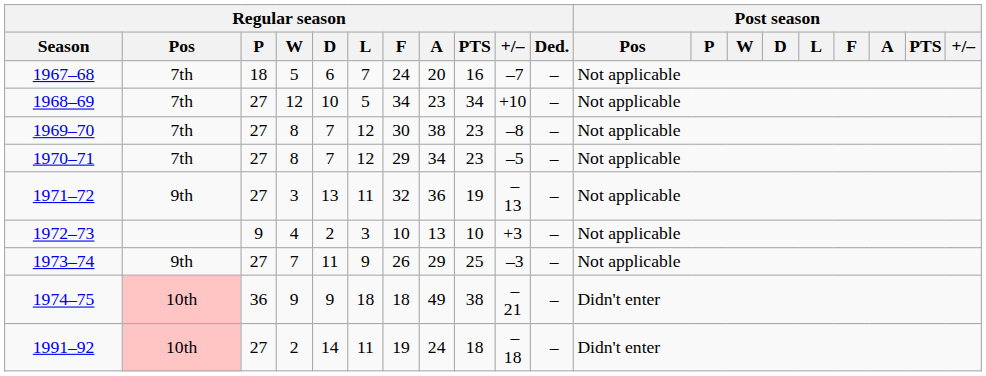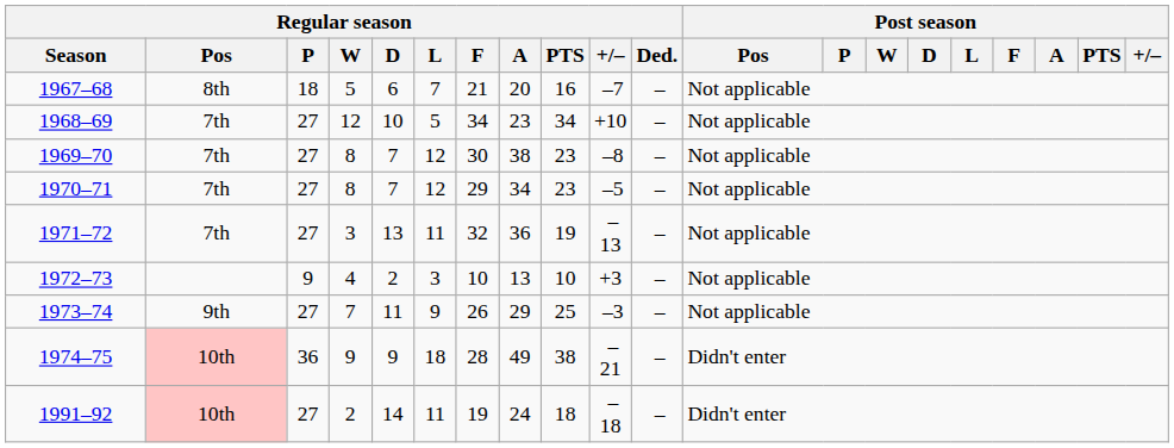1967–68 | Regular season / Pos: 7th -> 8th
1967–68 | Regular season / F: 24 -> 21
1971–72 | Regular season / Pos: 9th -> 7th
1974–75 | Regular season / F: 18 -> 28
